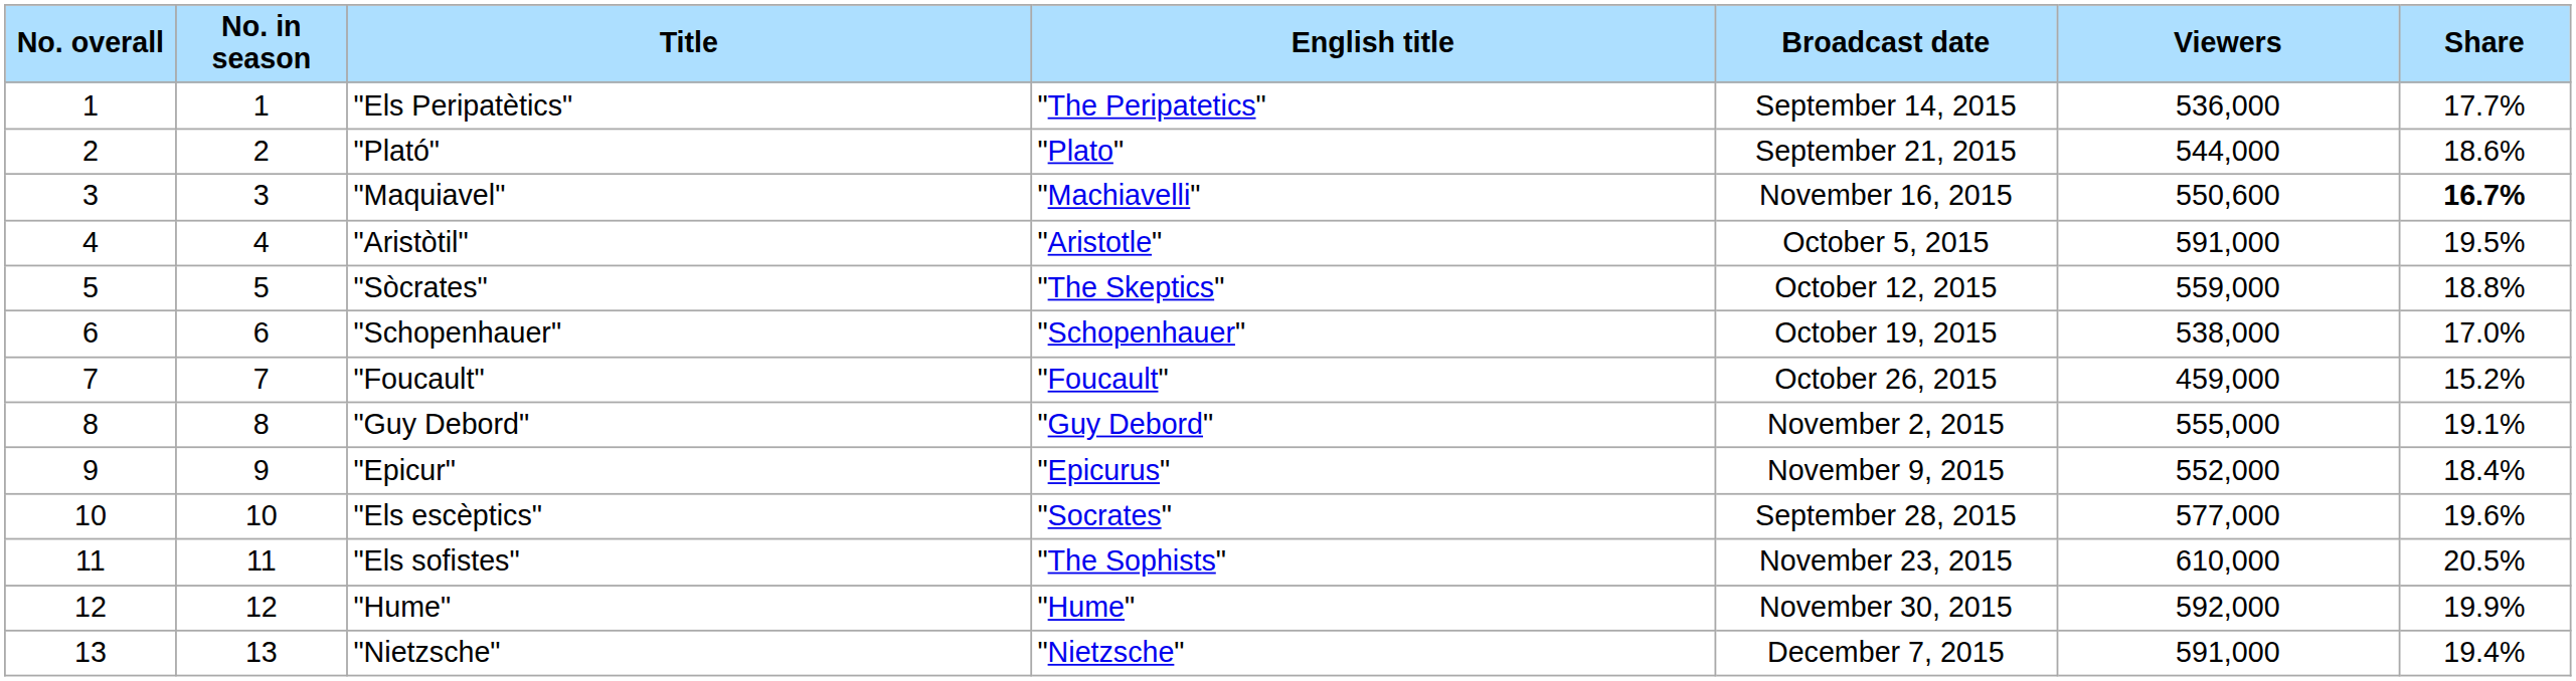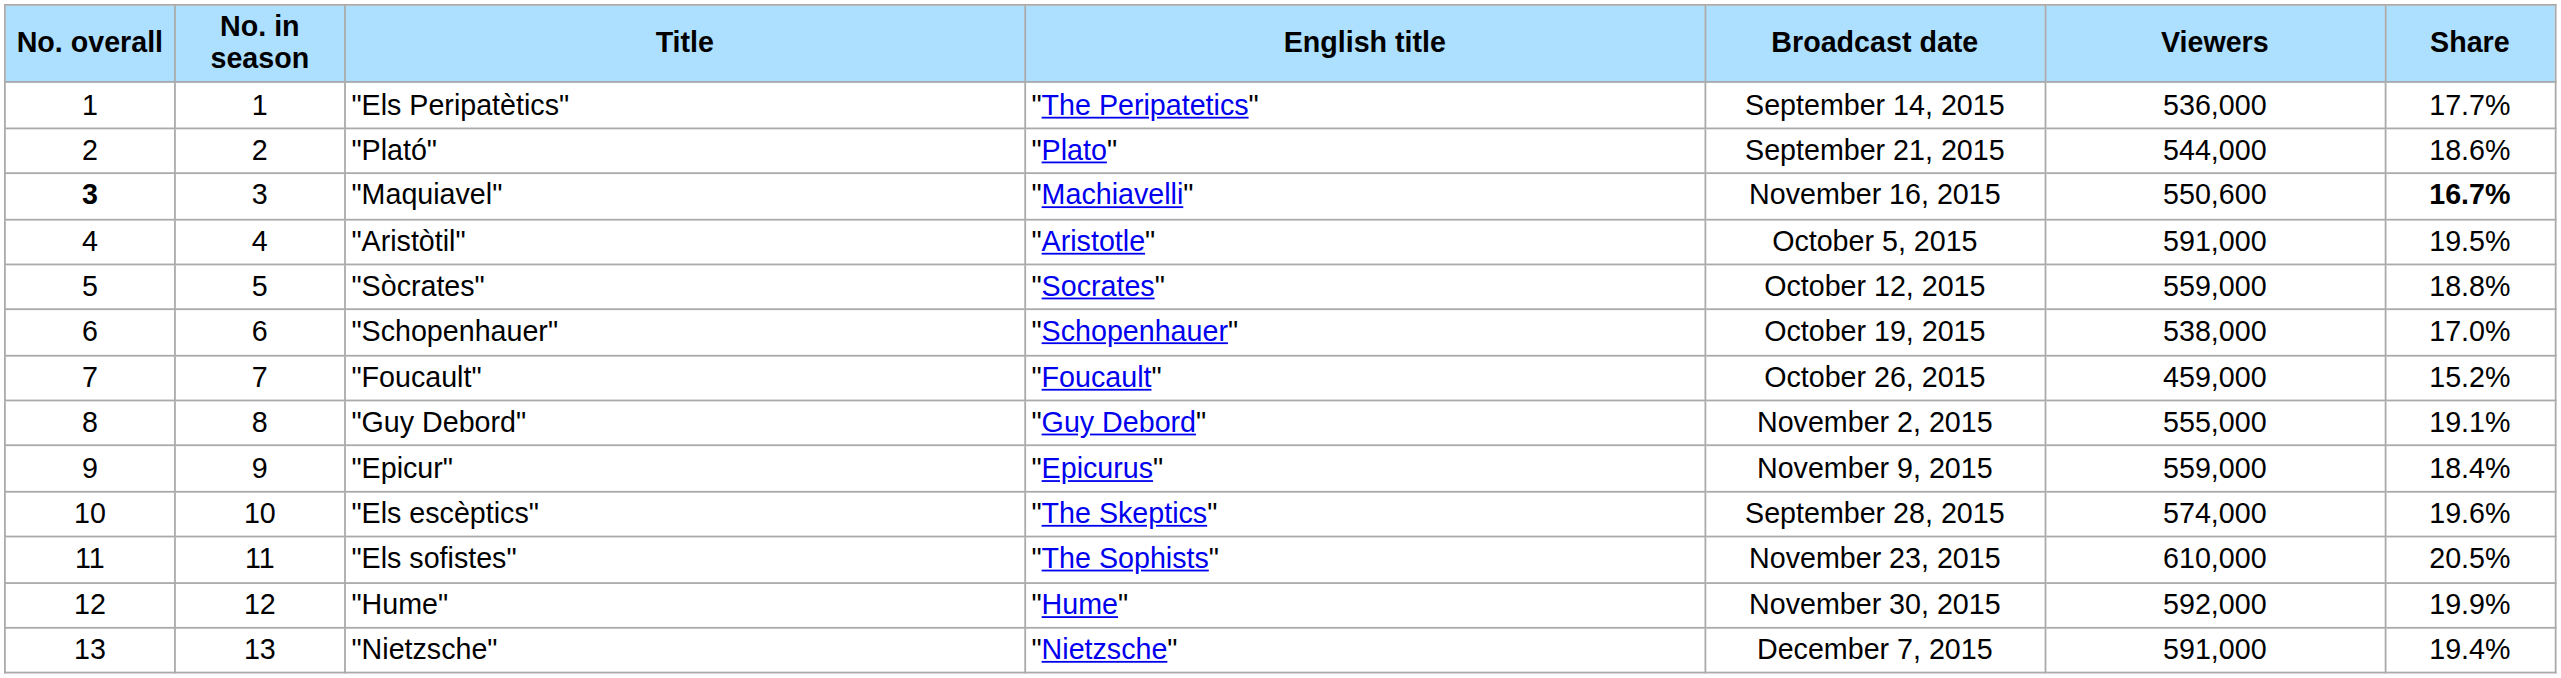"Maquiavel" | No. overall: normal -> bold
"Sòcrates" | English title: "The Skeptics" -> "Socrates"
"Epicur" | Viewers: 552,000 -> 559,000
"Els escèptics" | English title: "Socrates" -> "The Skeptics"
"Els escèptics" | Viewers: 577,000 -> 574,000
